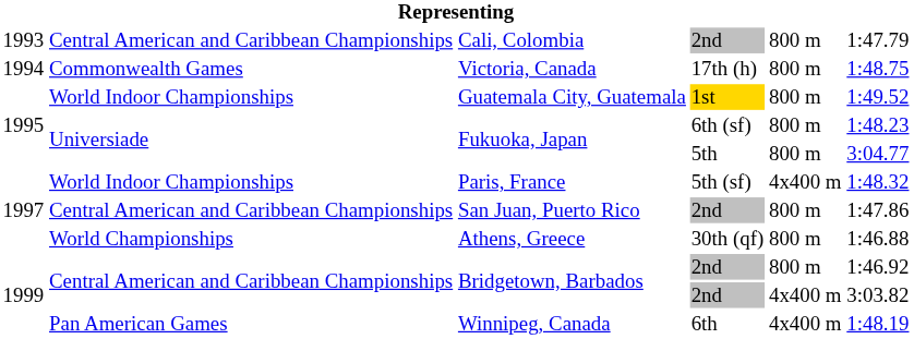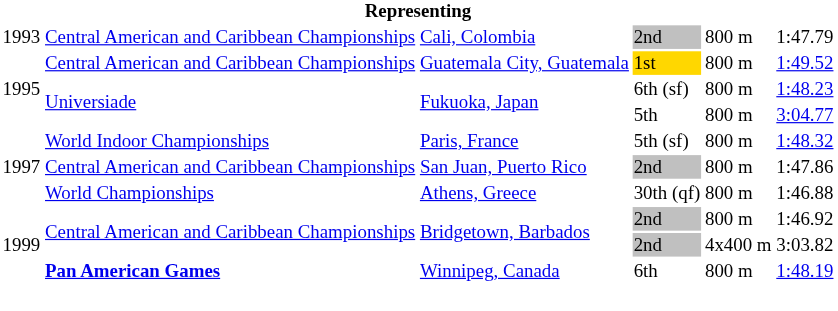- row: 1994 | Commonwealth Games | Victoria, Canada | 17th (h) | 800 m | 1:48.75
Guatemala City, Guatemala | column 2: World Indoor Championships -> Central American and Caribbean Championships
Paris, France | column 5: 4x400 m -> 800 m
Winnipeg, Canada | column 2: normal -> bold
Winnipeg, Canada | column 5: 4x400 m -> 800 m
